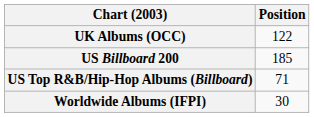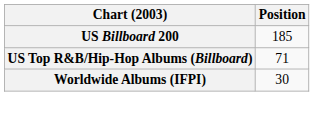- row: UK Albums (OCC) | 122
